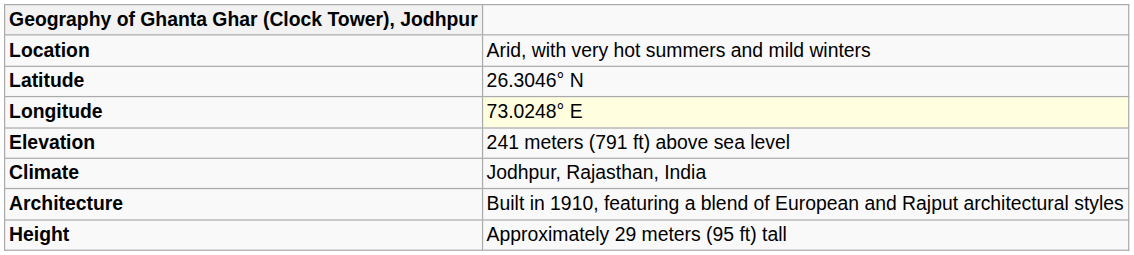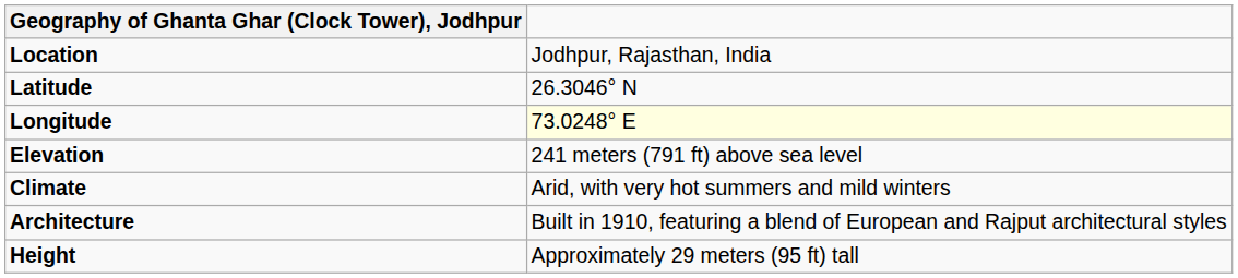Location | column 2: Arid, with very hot summers and mild winters -> Jodhpur, Rajasthan, India
Climate | column 2: Jodhpur, Rajasthan, India -> Arid, with very hot summers and mild winters
